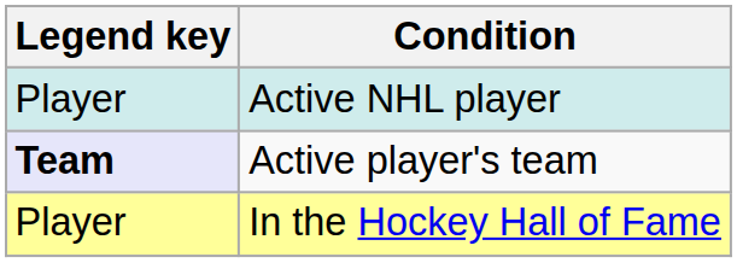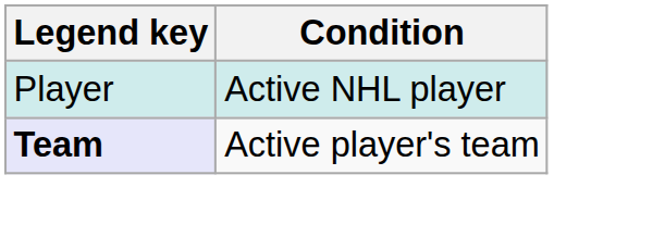- row: Player | In the Hockey Hall of Fame
